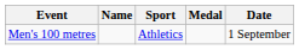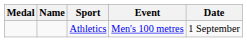columns swapped: Medal <-> Event
